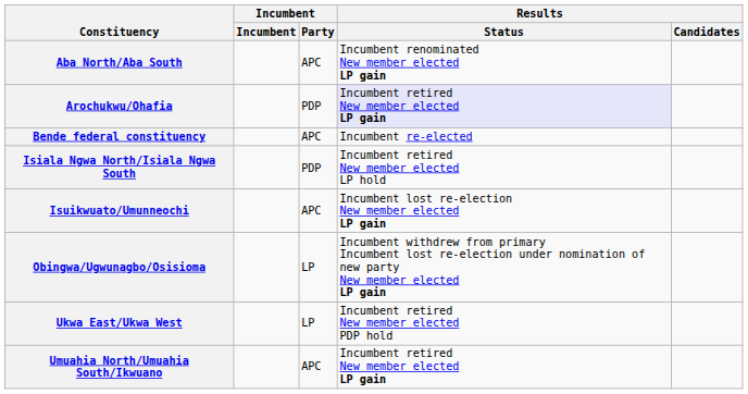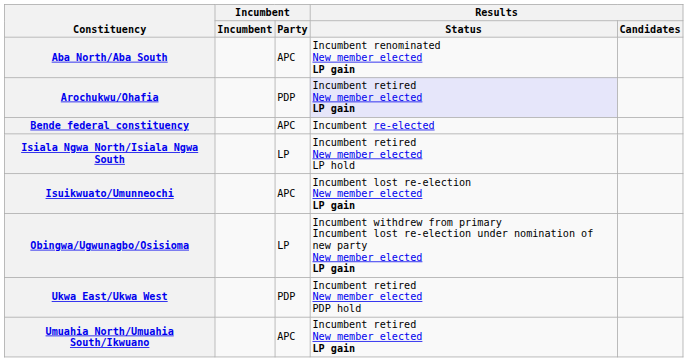Isiala Ngwa North/Isiala Ngwa South | Incumbent / Party: PDP -> LP
Ukwa East/Ukwa West | Incumbent / Party: LP -> PDP
